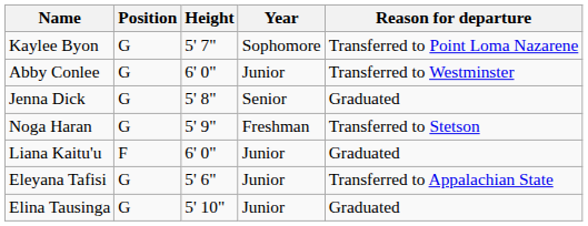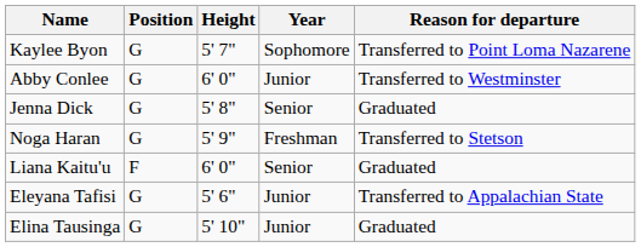Liana Kaitu'u | Year: Junior -> Senior
